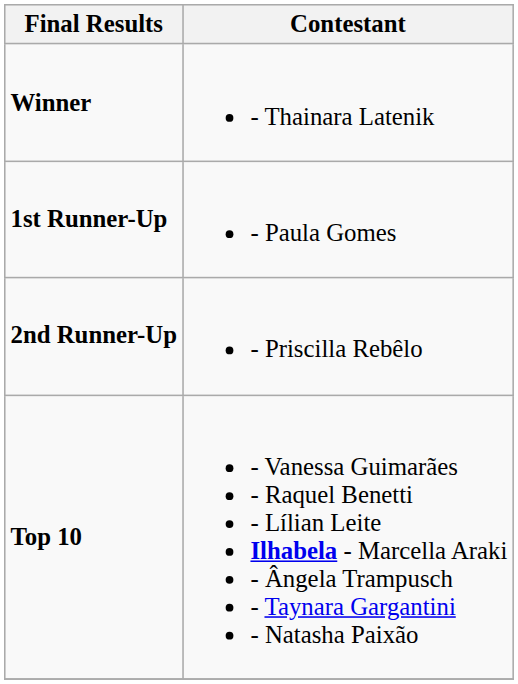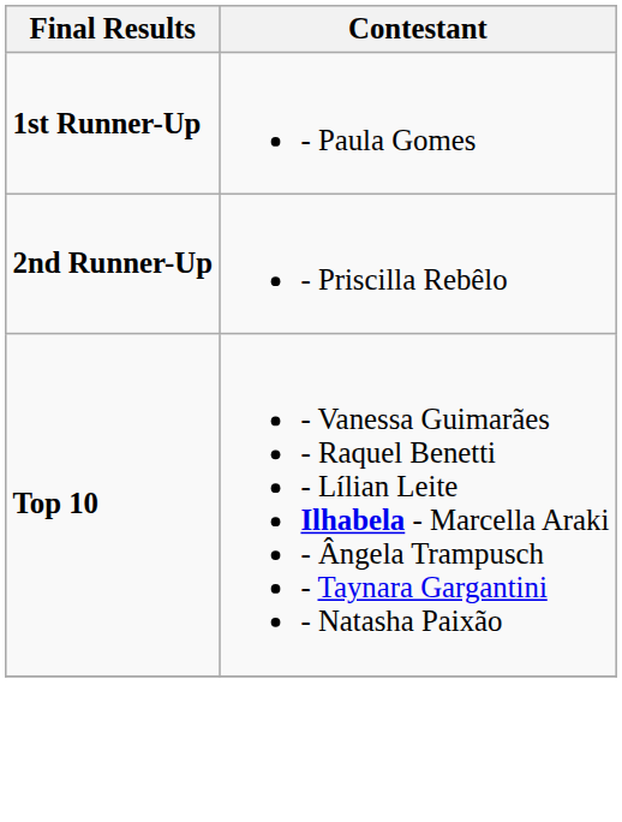- row: Winner | - Thainara Latenik
